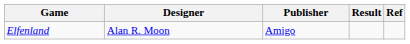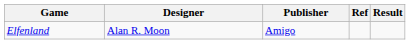columns swapped: Result <-> Ref
